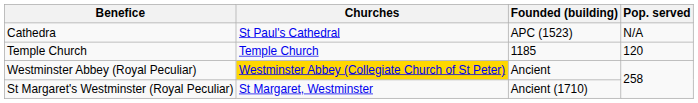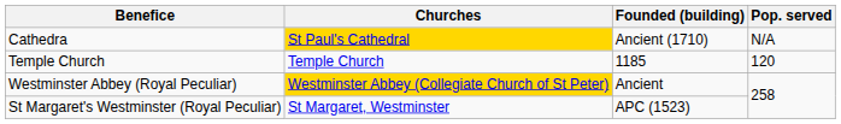Cathedra | Churches: no background -> gold background
Cathedra | Founded (building): APC (1523) -> Ancient (1710)
St Margaret's Westminster (Royal Peculiar) | Founded (building): Ancient (1710) -> APC (1523)
